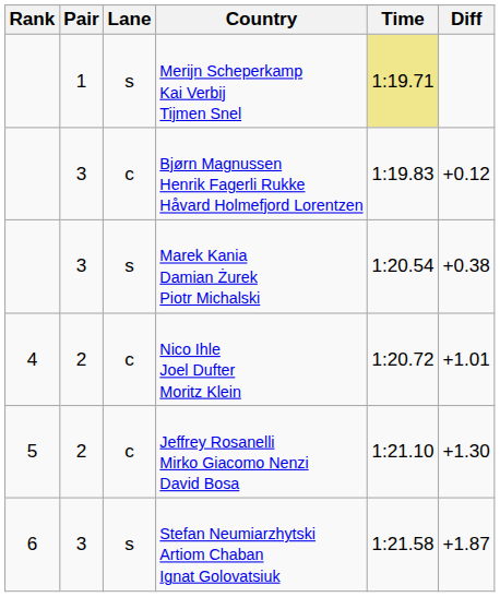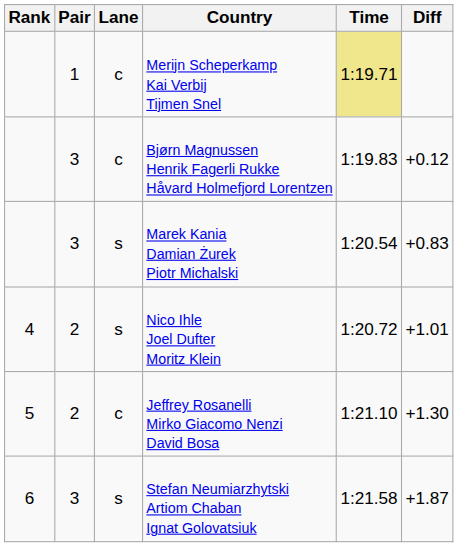Merijn Scheperkamp Kai Verbij Tijmen Snel | Lane: s -> c
Marek Kania Damian Żurek Piotr Michalski | Diff: +0.38 -> +0.83
Nico Ihle Joel Dufter Moritz Klein | Lane: c -> s
